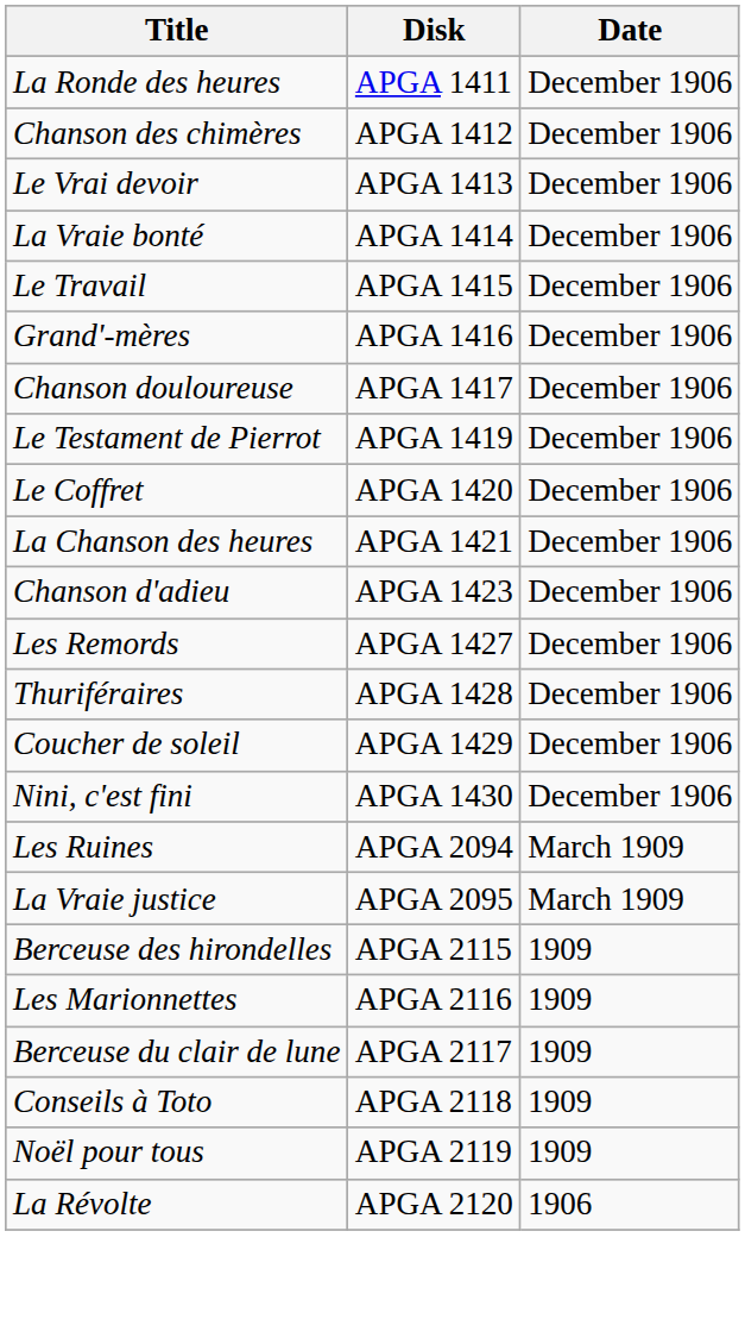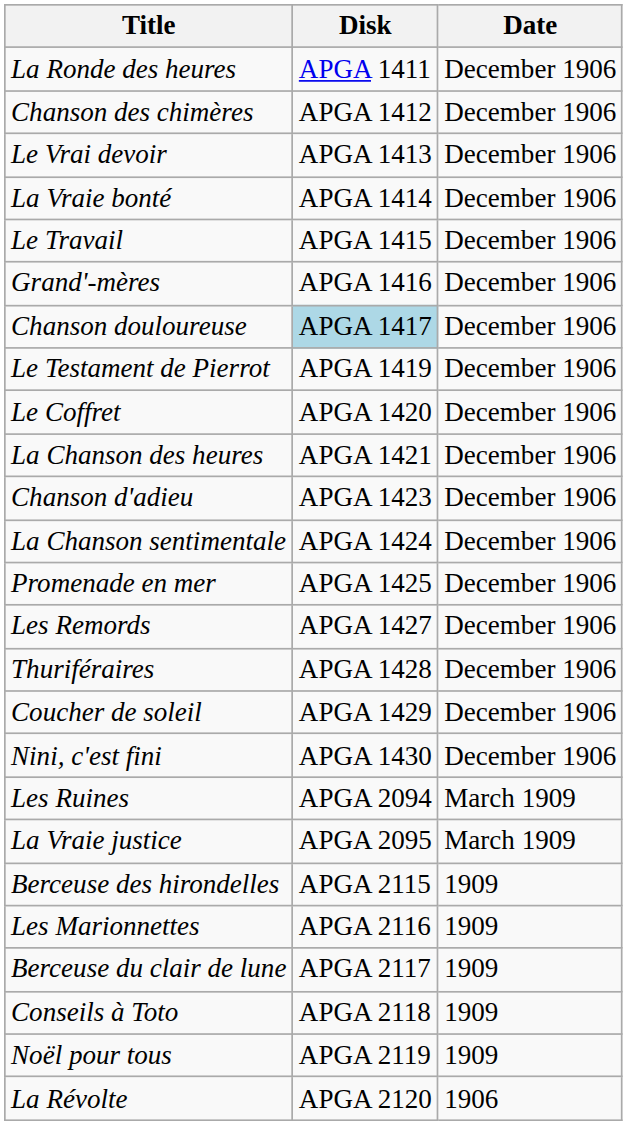Chanson douloureuse | Disk: no background -> lightblue background
+ row: La Chanson sentimentale | APGA 1424 | December 1906
+ row: Promenade en mer | APGA 1425 | December 1906
